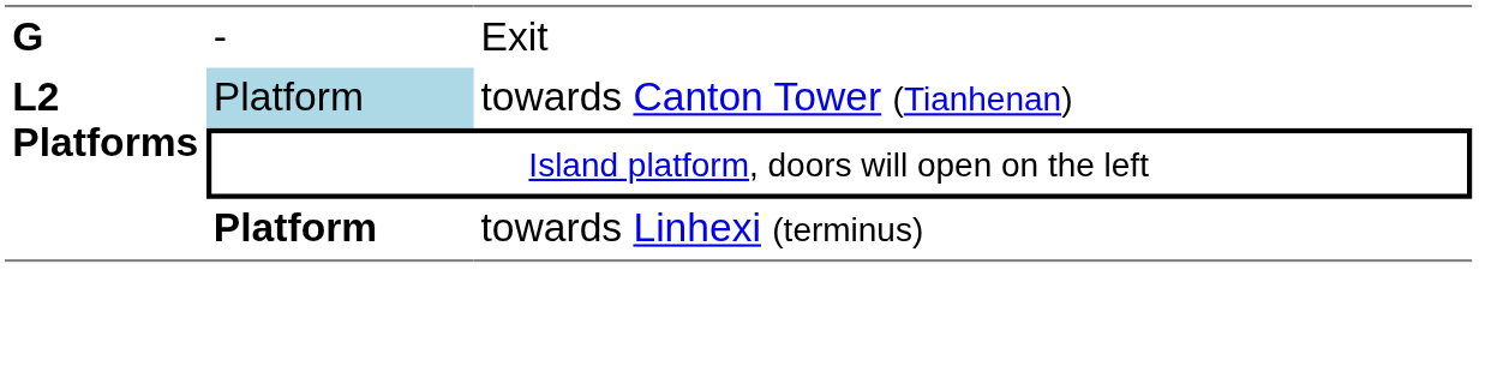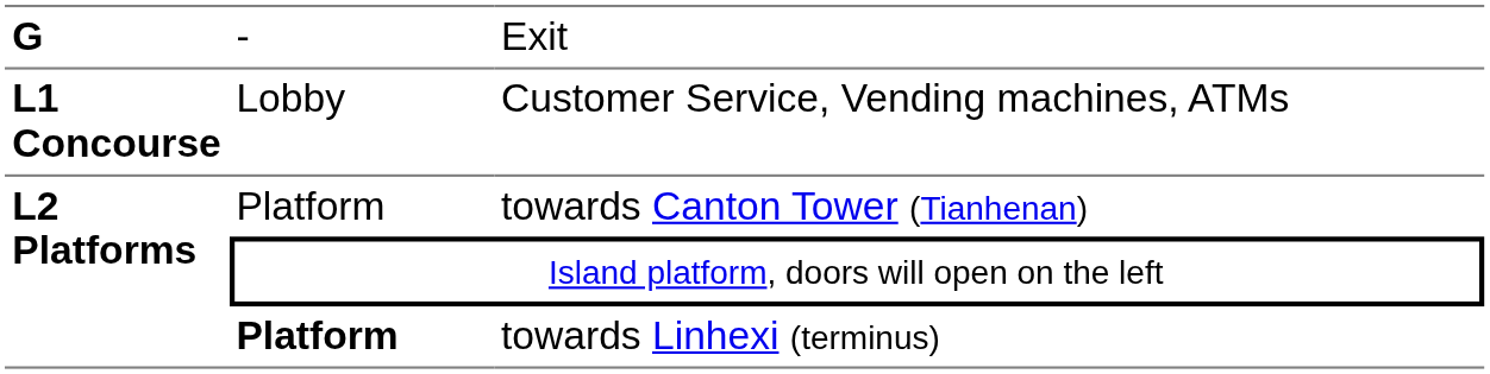+ row: L1 Concourse | Lobby | Customer Service, Vending machines, ATMs
towards Canton Tower (Tianhenan) | column 2: lightblue background -> no background
